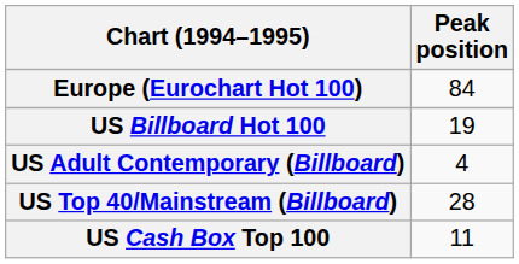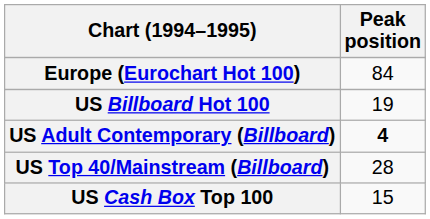US Adult Contemporary (Billboard) | Peak position: normal -> bold
US Cash Box Top 100 | Peak position: 11 -> 15
